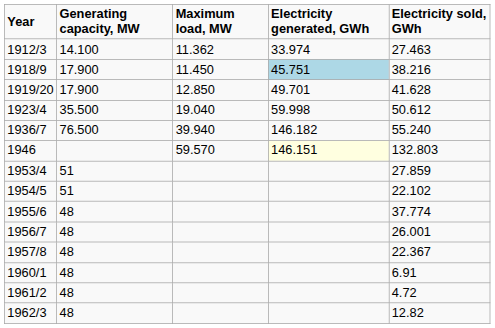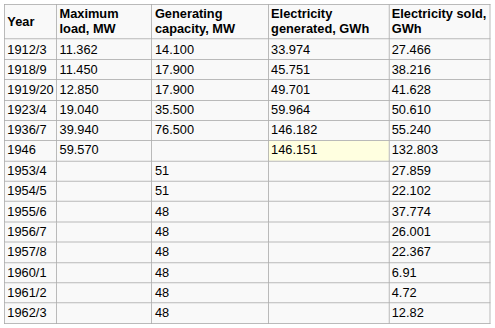columns swapped: Generating capacity, MW <-> Maximum load, MW
1912/3 | Electricity sold, GWh: 27.463 -> 27.466
1918/9 | Electricity generated, GWh: lightblue background -> no background
1923/4 | Electricity generated, GWh: 59.998 -> 59.964
1923/4 | Electricity sold, GWh: 50.612 -> 50.610
